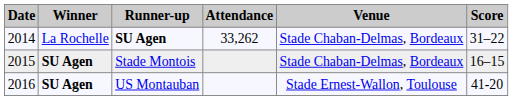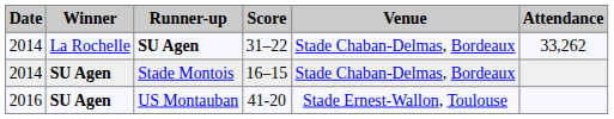columns swapped: Score <-> Attendance
Stade Montois | Date: 2015 -> 2014
